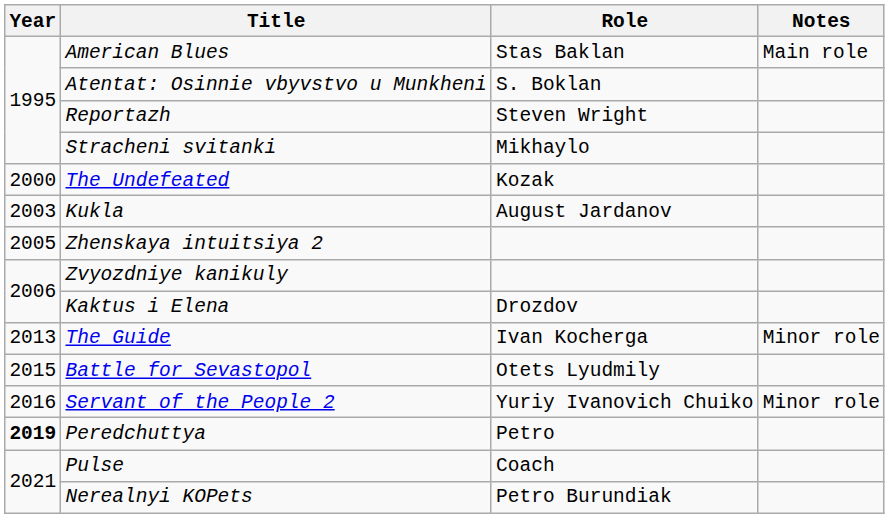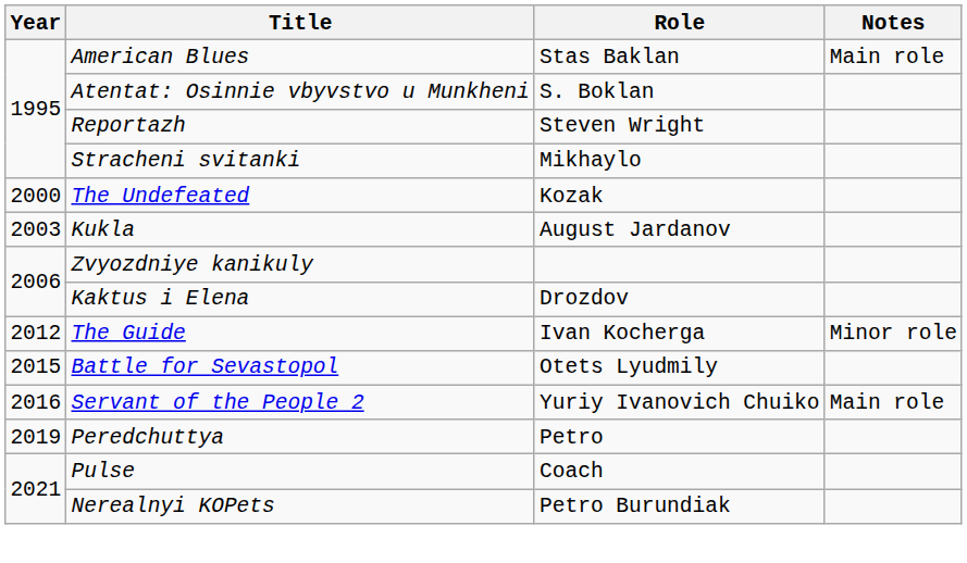- row: 2005 | Zhenskaya intuitsiya 2
The Guide | Year: 2013 -> 2012
Servant of the People 2 | Notes: Minor role -> Main role
Peredchuttya | Year: bold -> normal
